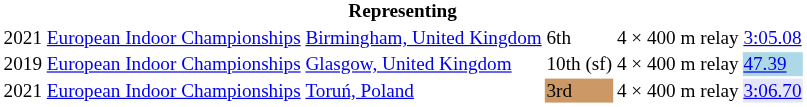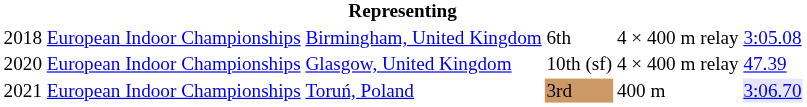Birmingham, United Kingdom | column 1: 2021 -> 2018
Glasgow, United Kingdom | column 1: 2019 -> 2020
Glasgow, United Kingdom | column 6: lightblue background -> no background
Toruń, Poland | column 5: 4 × 400 m relay -> 400 m
